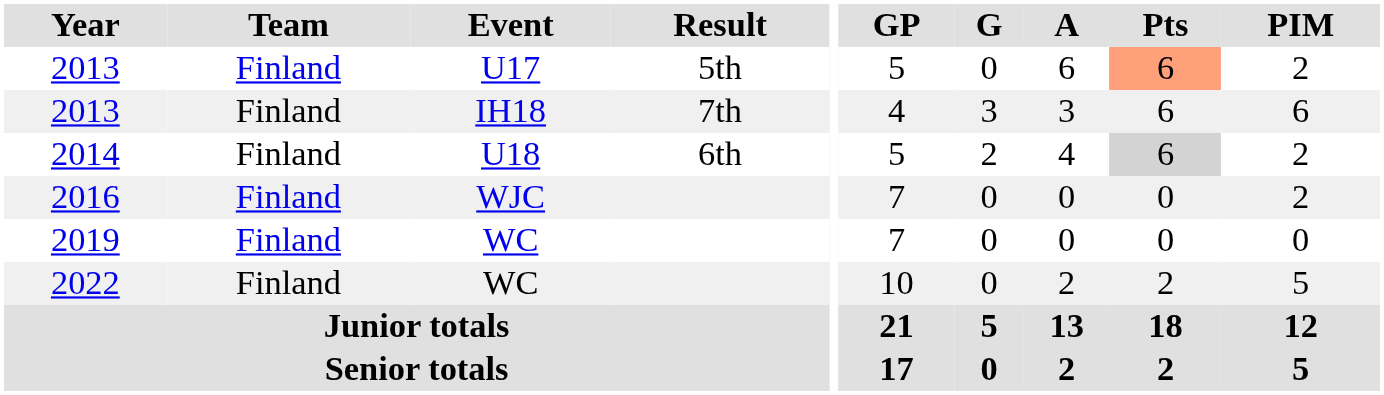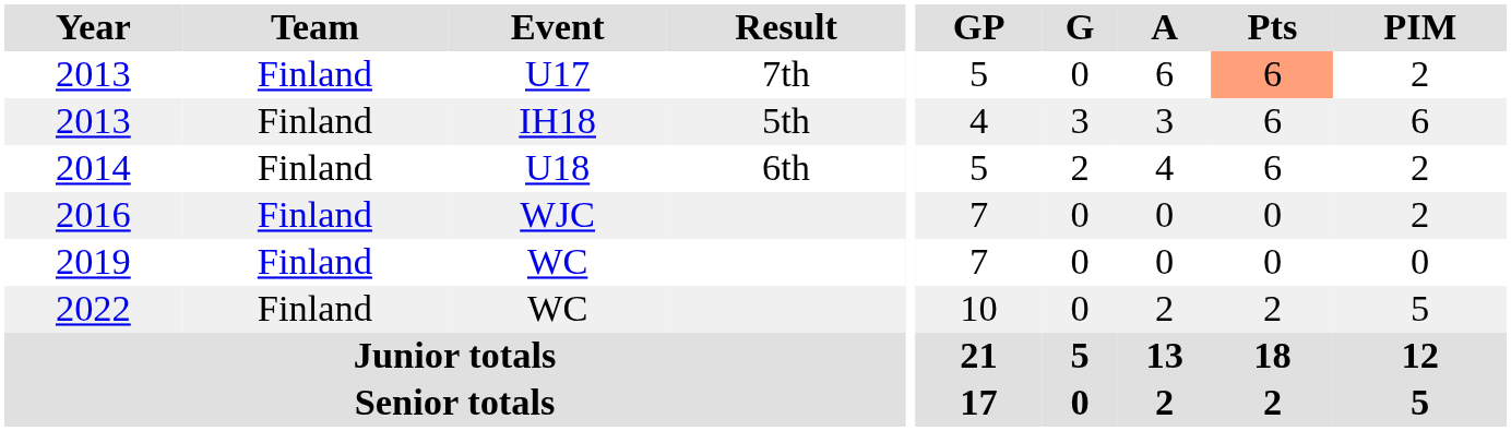2013 / U17 | Result: 5th -> 7th
2013 / IH18 | Result: 7th -> 5th
2014 | Pts: lightgrey background -> no background
